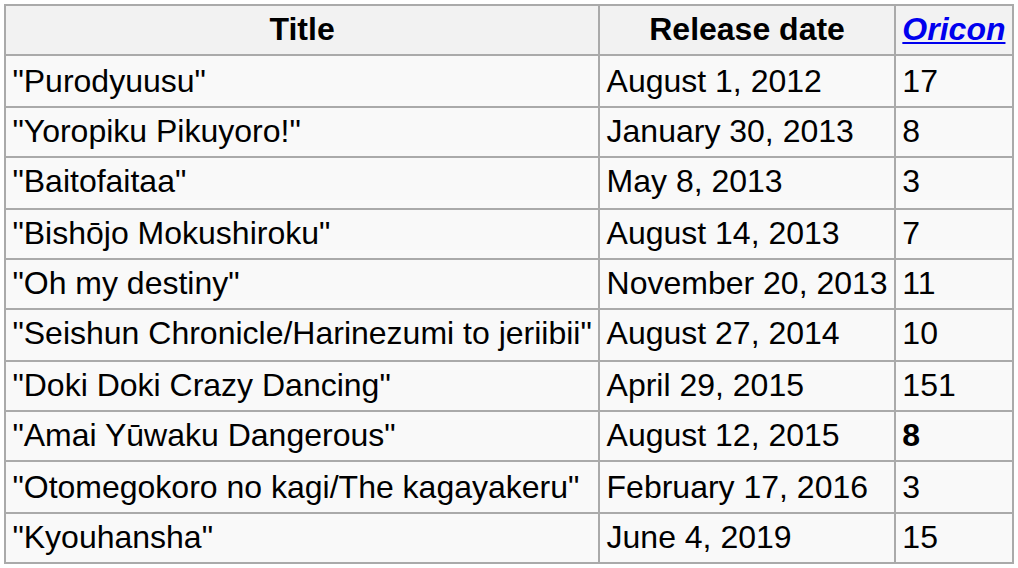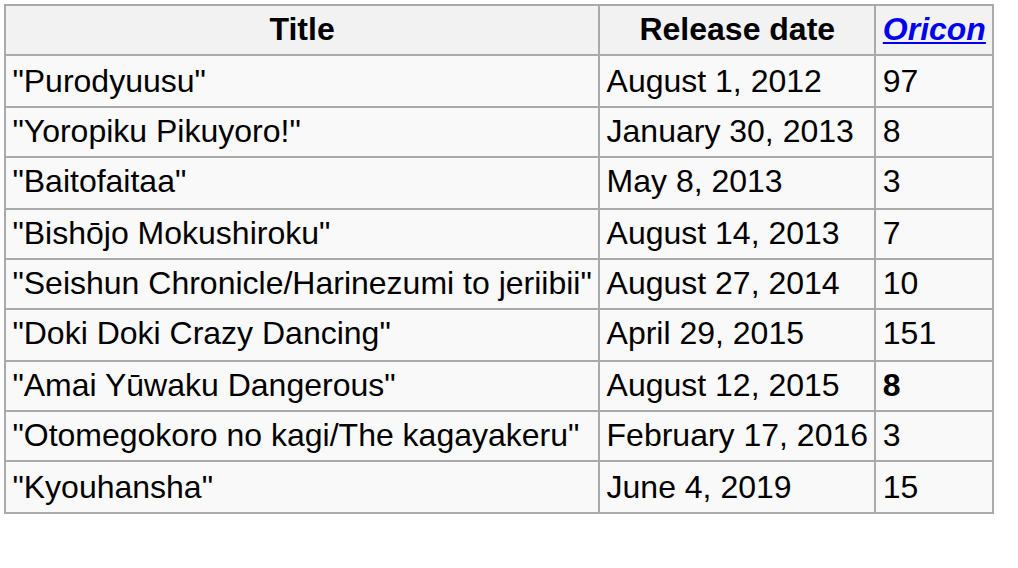"Purodyuusu" | Oricon: 17 -> 97
- row: "Oh my destiny" | November 20, 2013 | 11
